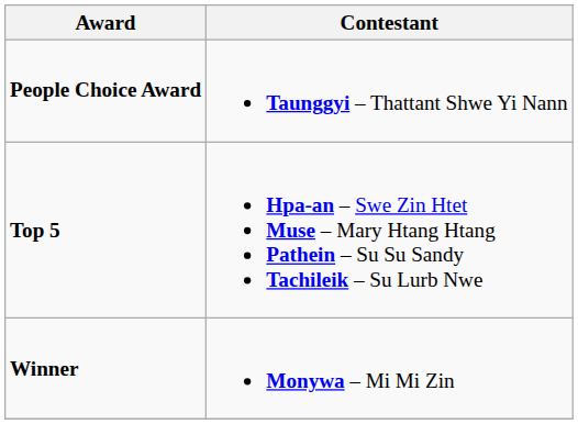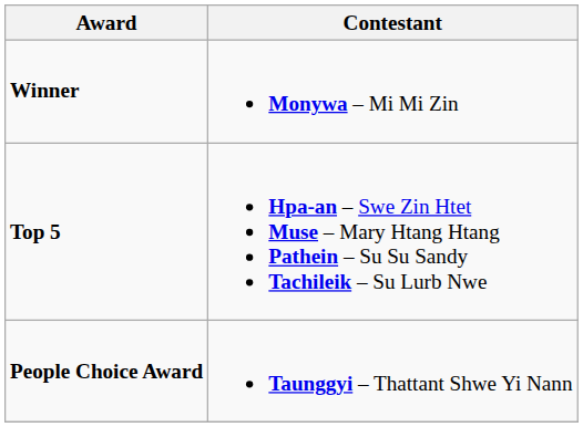rows swapped: Winner <-> People Choice Award
